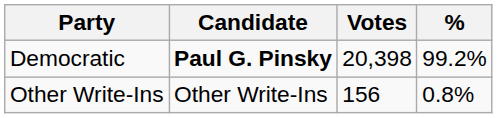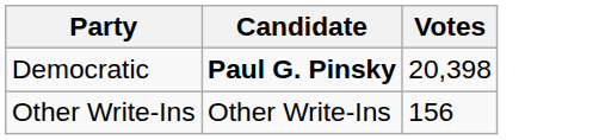- column: % | 99.2% | 0.8%
